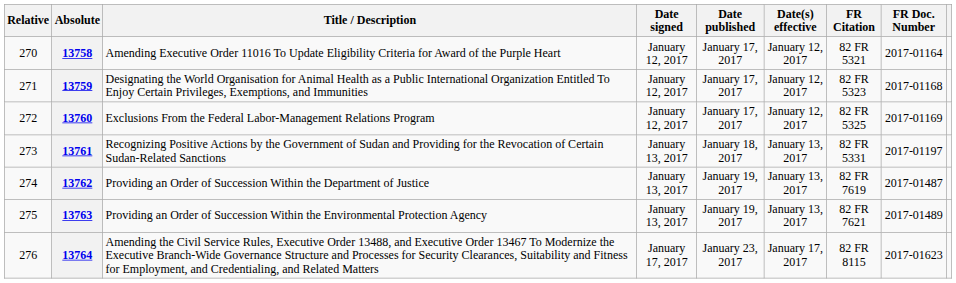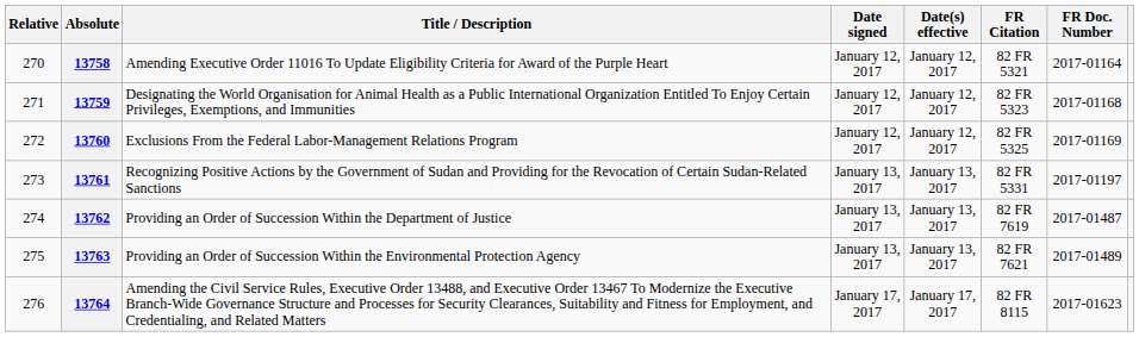- column: Date published | January 17, 2017 | January 17, 2017 | January 17, 2017 | January 18, 2017 | January 19, 2017 | January 19, 2017 | January 23, 2017
